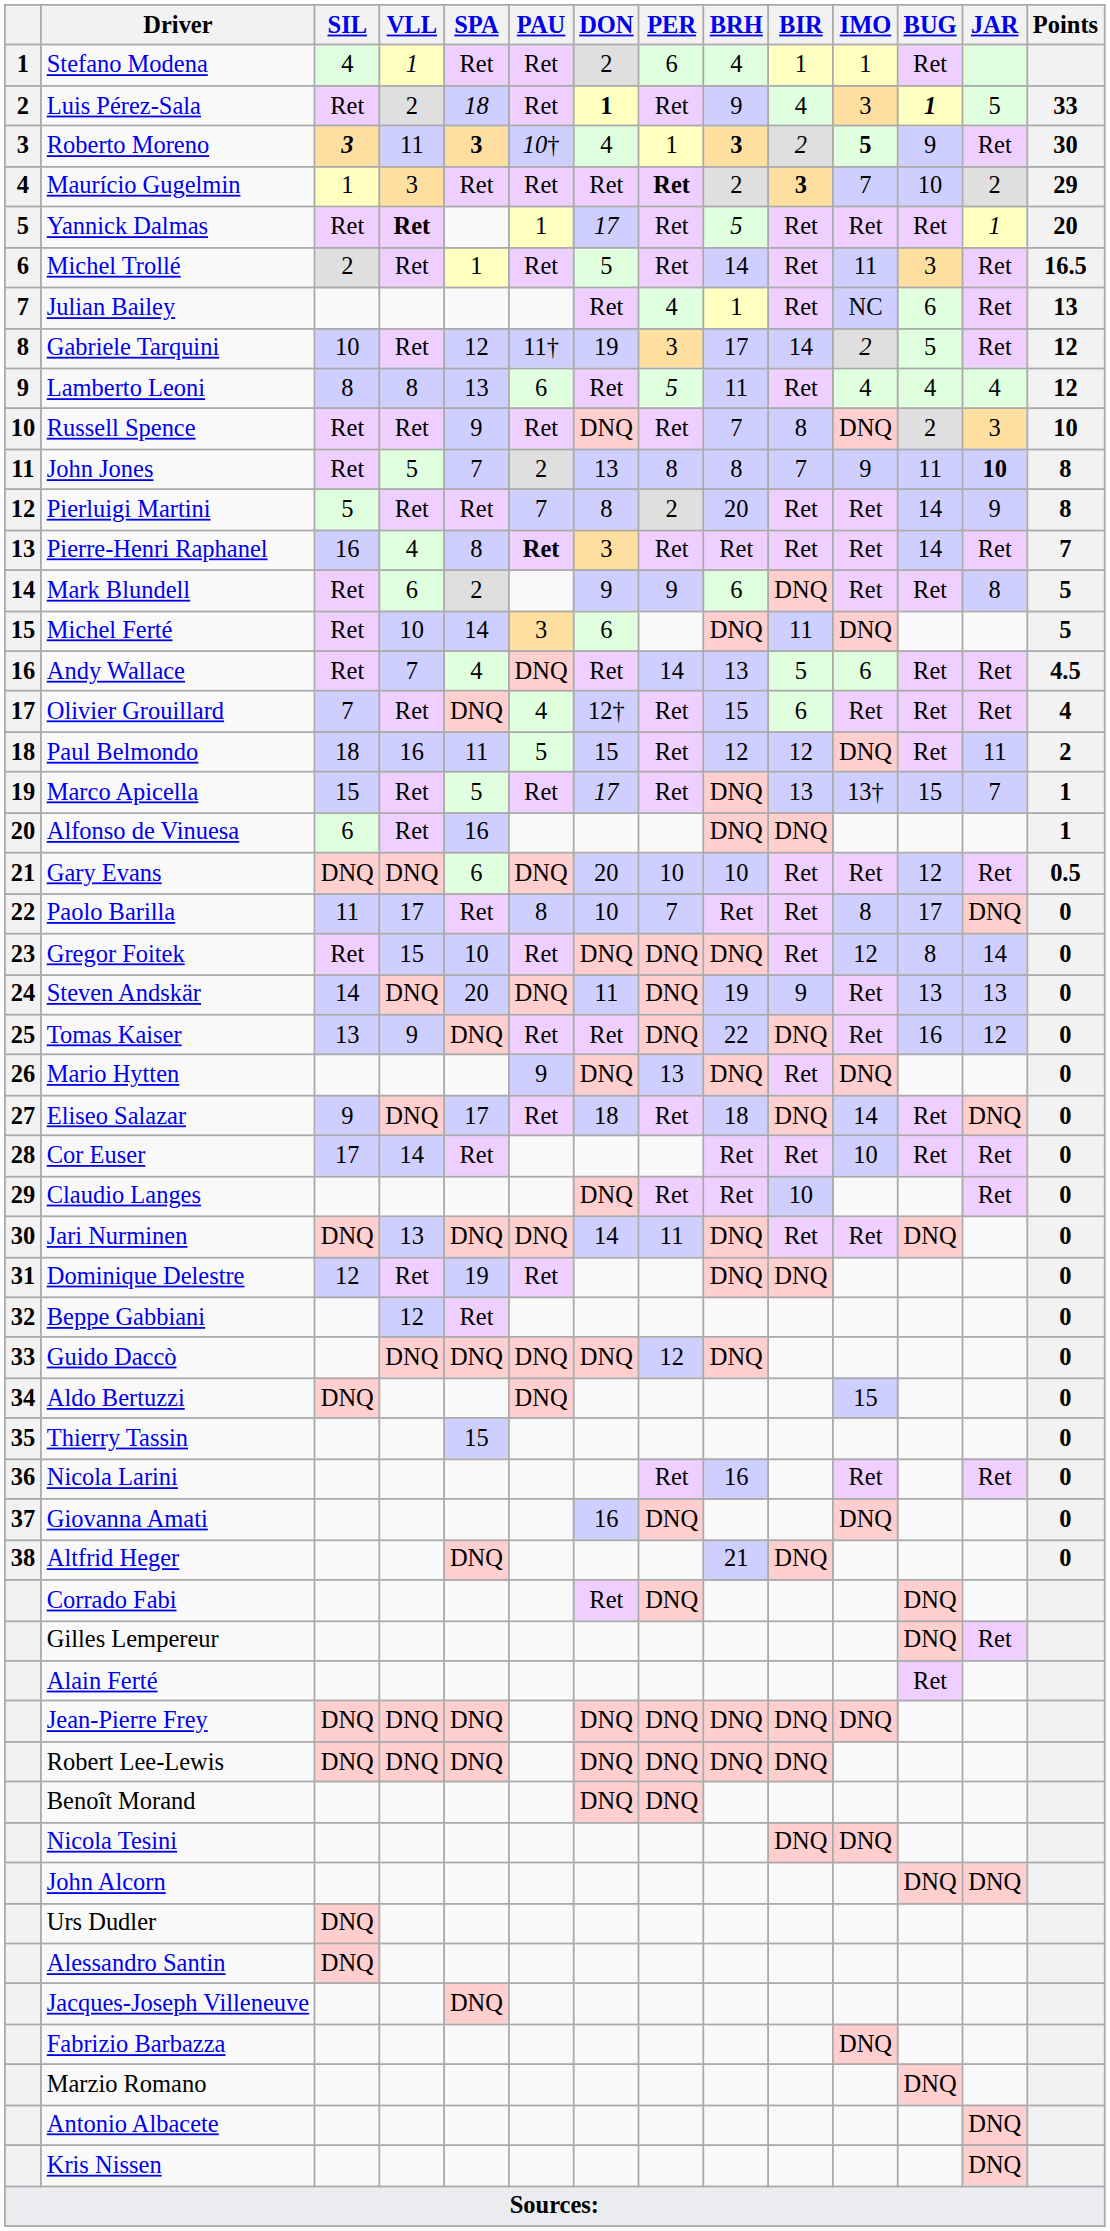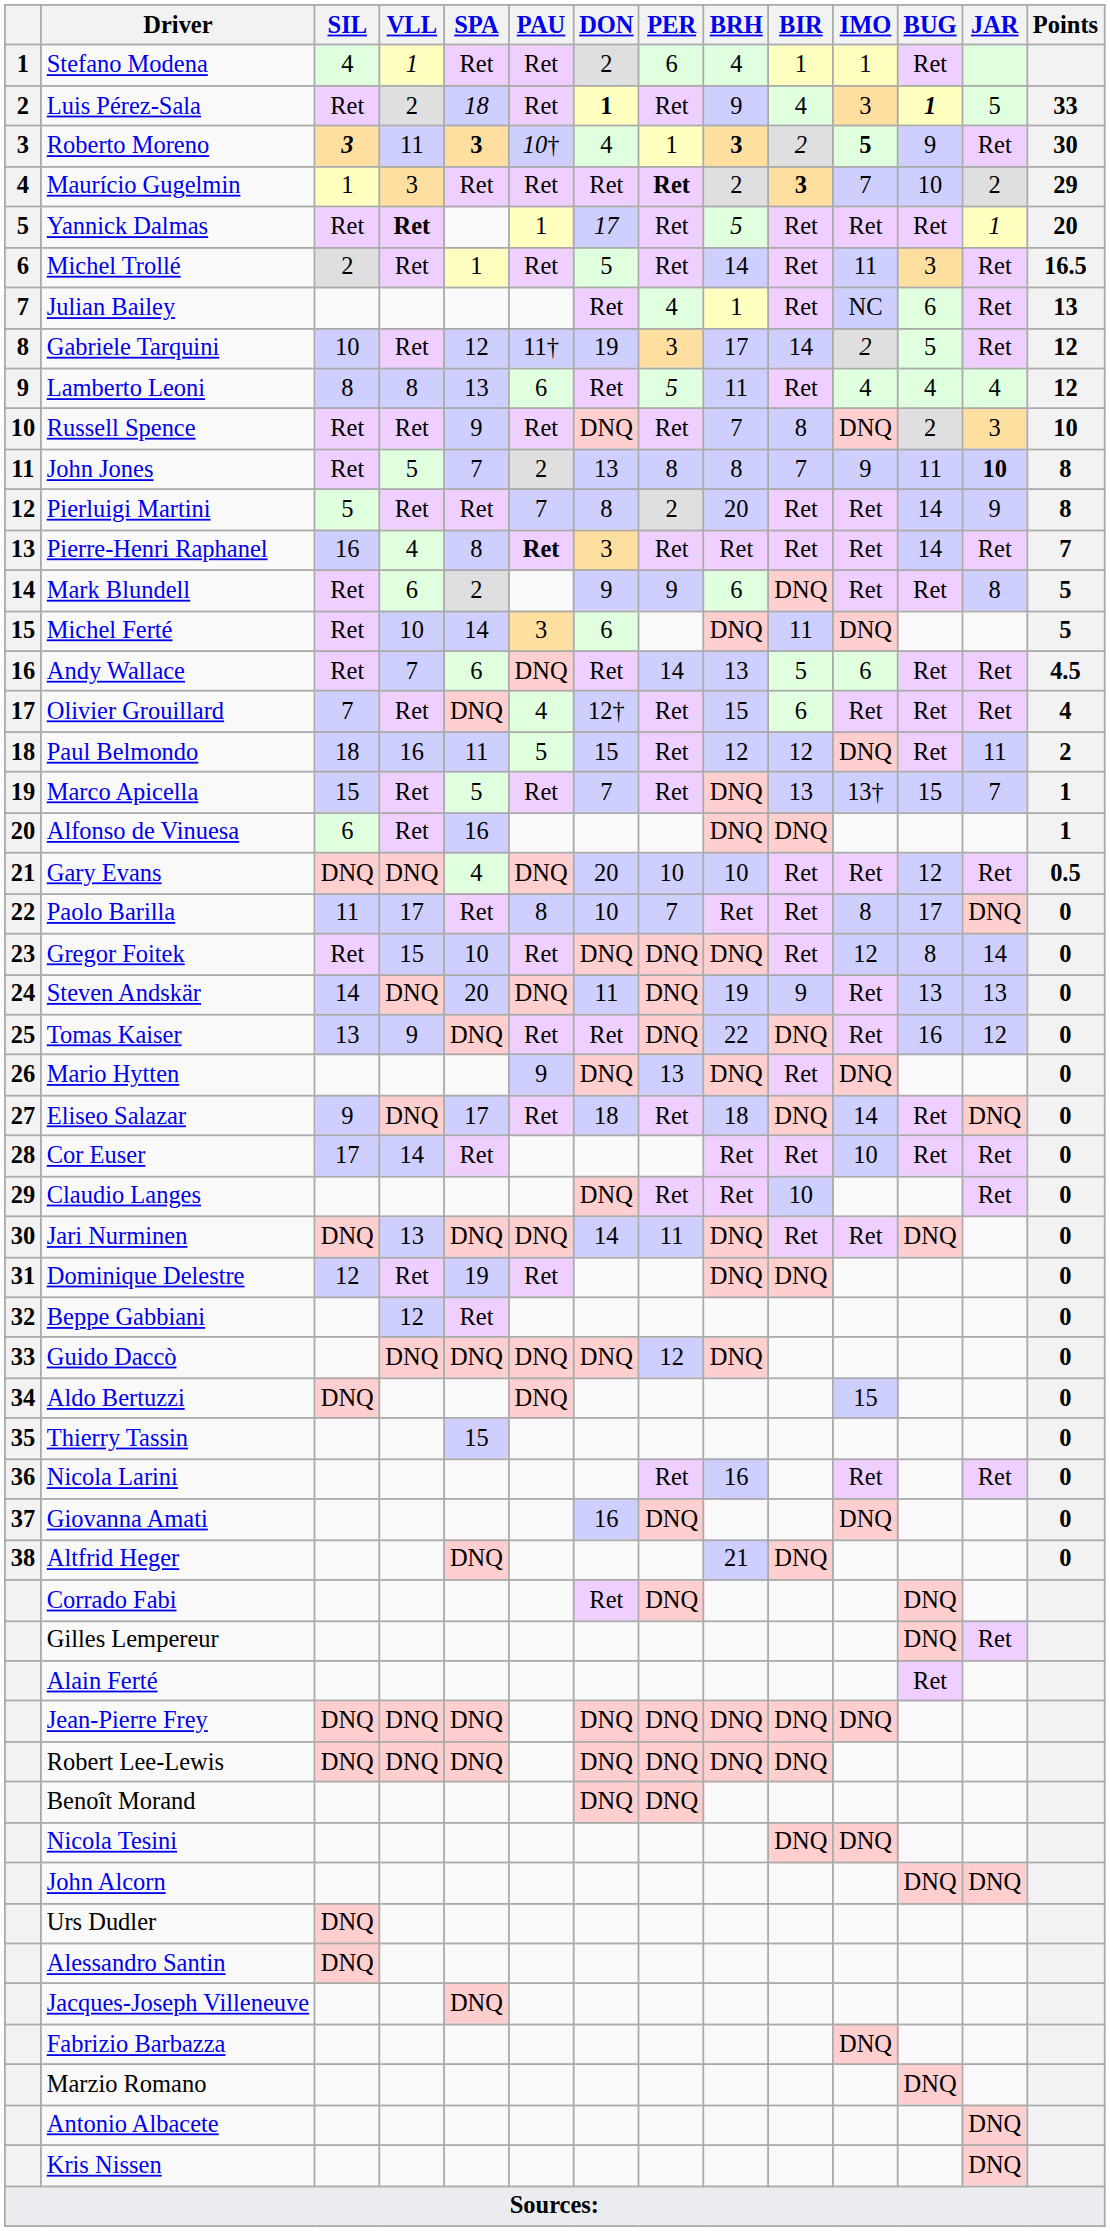Andy Wallace | SPA: 4 -> 6
Marco Apicella | DON: 17 -> 7
Gary Evans | SPA: 6 -> 4
